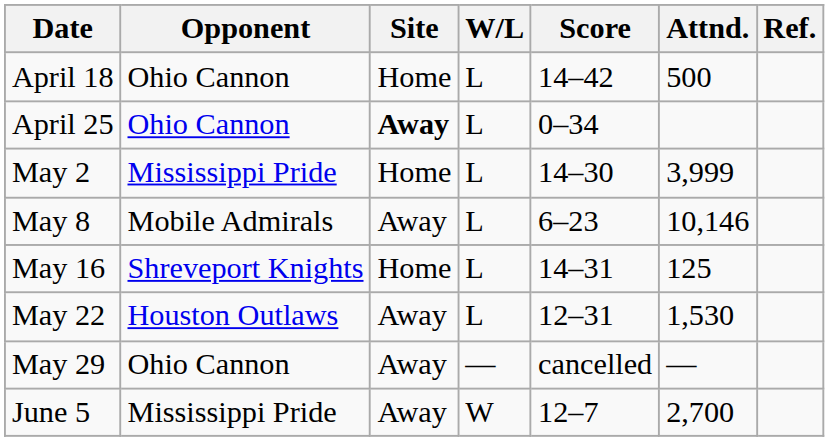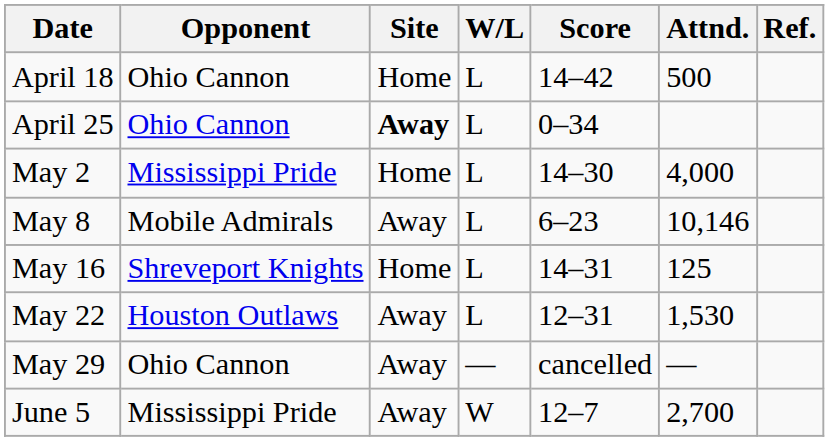May 2 | Attnd.: 3,999 -> 4,000
